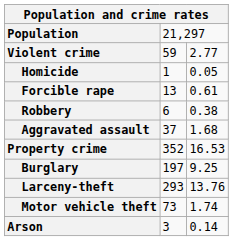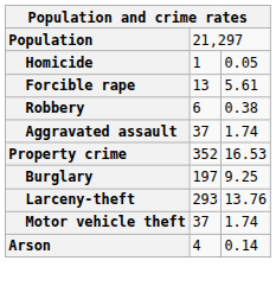- row: Violent crime | 59 | 2.77
Forcible rape | column 3: 0.61 -> 5.61
Aggravated assault | column 3: 1.68 -> 1.74
Motor vehicle theft | column 2: 73 -> 37
Arson | column 2: 3 -> 4
